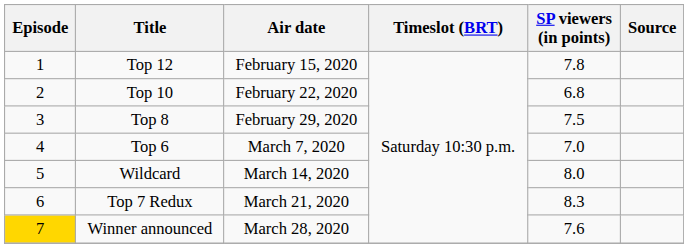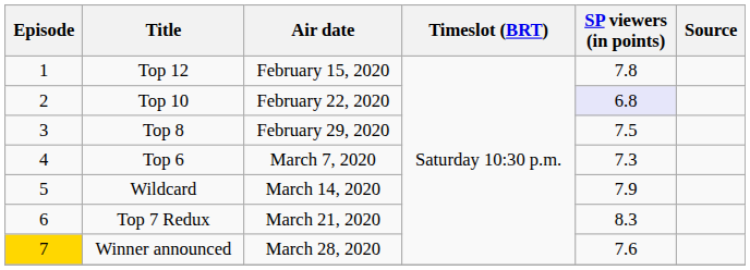Top 10 | SP viewers (in points): no background -> lavender background
Top 6 | SP viewers (in points): 7.0 -> 7.3
Wildcard | SP viewers (in points): 8.0 -> 7.9
